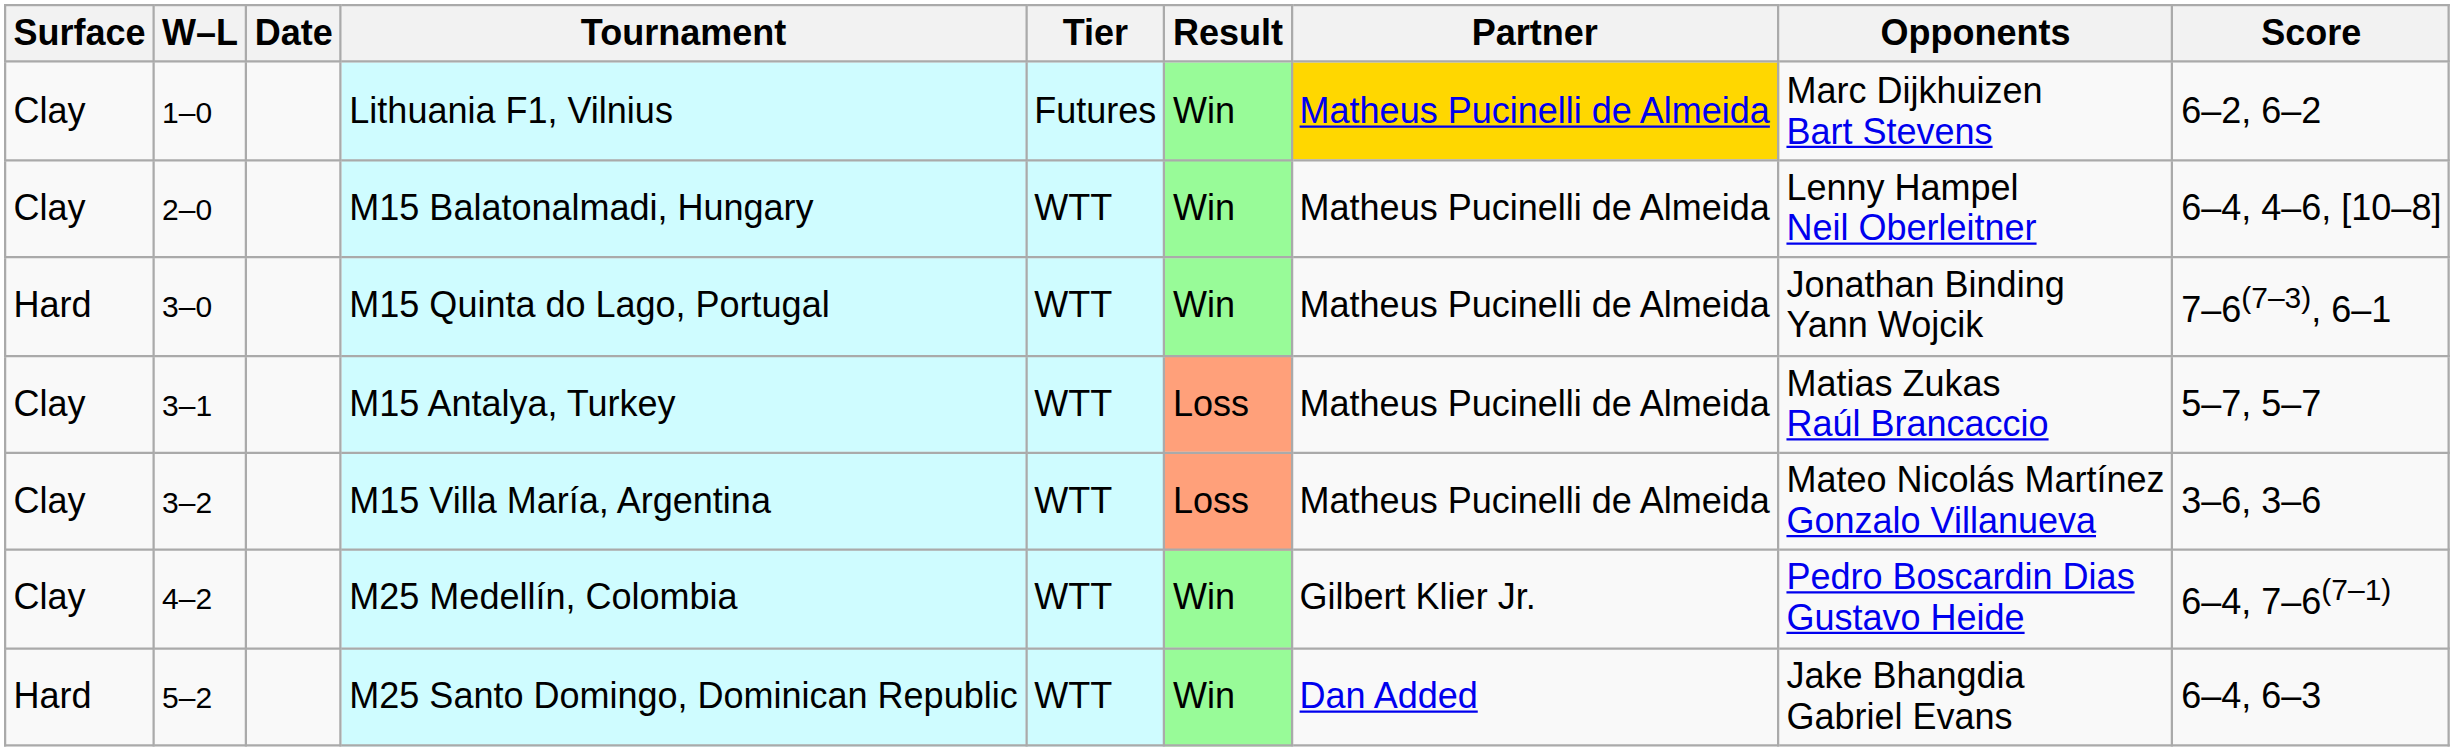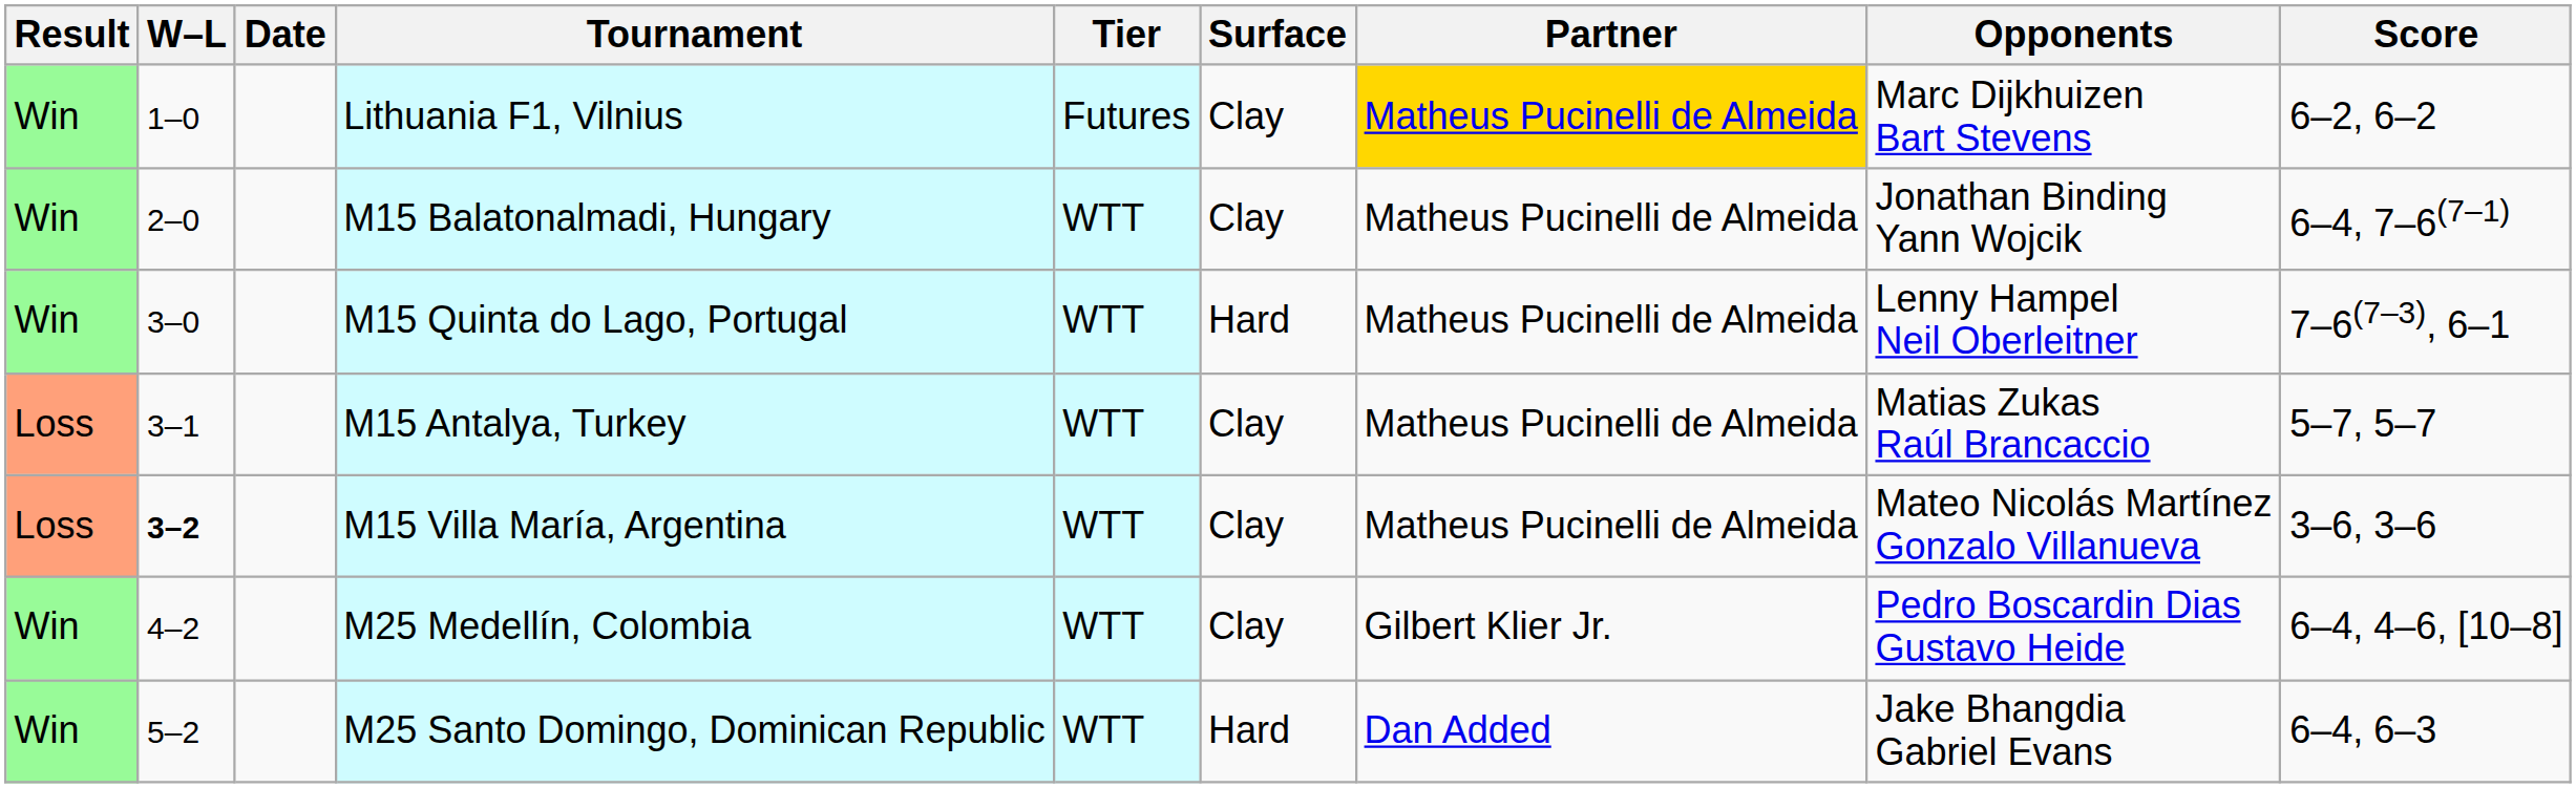columns swapped: Result <-> Surface
M15 Balatonalmadi, Hungary | Opponents: Lenny Hampel Neil Oberleitner -> Jonathan Binding Yann Wojcik
M15 Balatonalmadi, Hungary | Score: 6–4, 4–6, [10–8] -> 6–4, 7–6(7–1)
M15 Quinta do Lago, Portugal | Opponents: Jonathan Binding Yann Wojcik -> Lenny Hampel Neil Oberleitner
M15 Villa María, Argentina | W–L: normal -> bold
M25 Medellín, Colombia | Score: 6–4, 7–6(7–1) -> 6–4, 4–6, [10–8]
